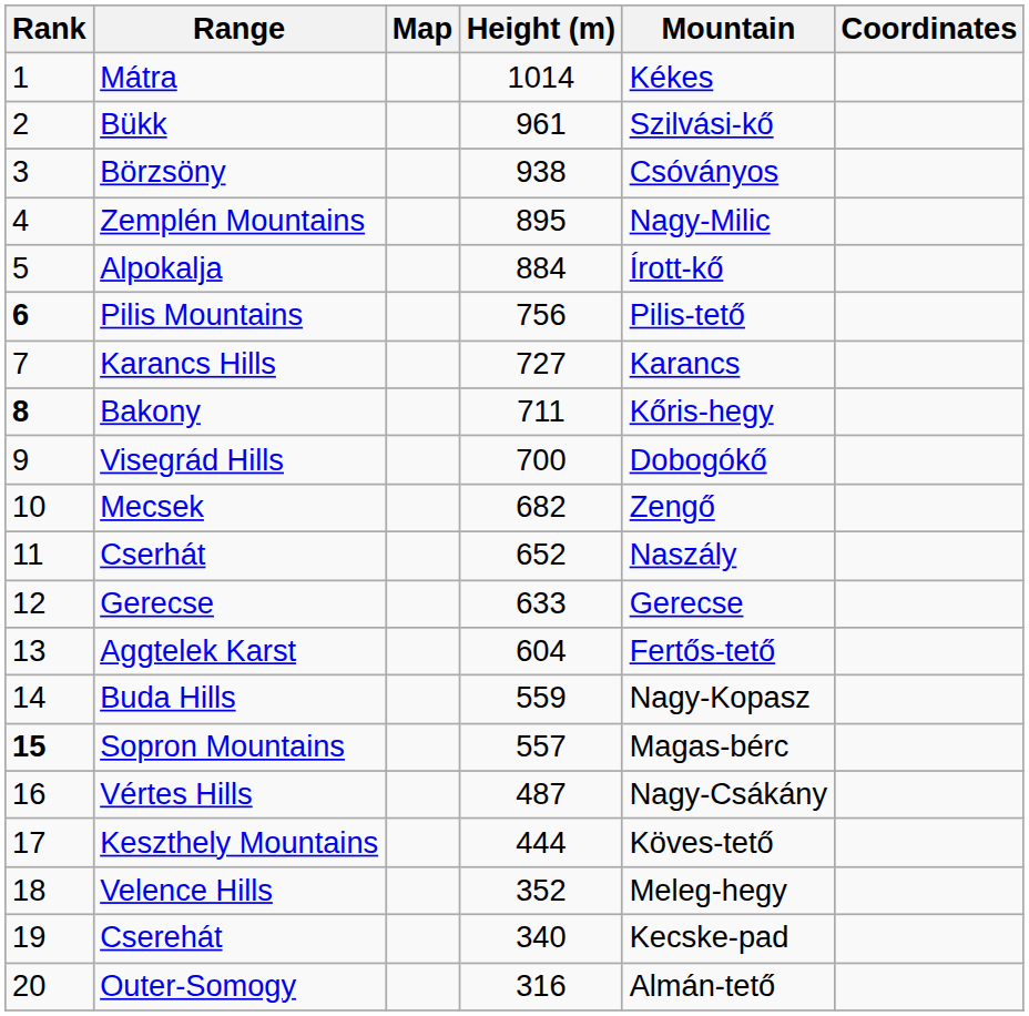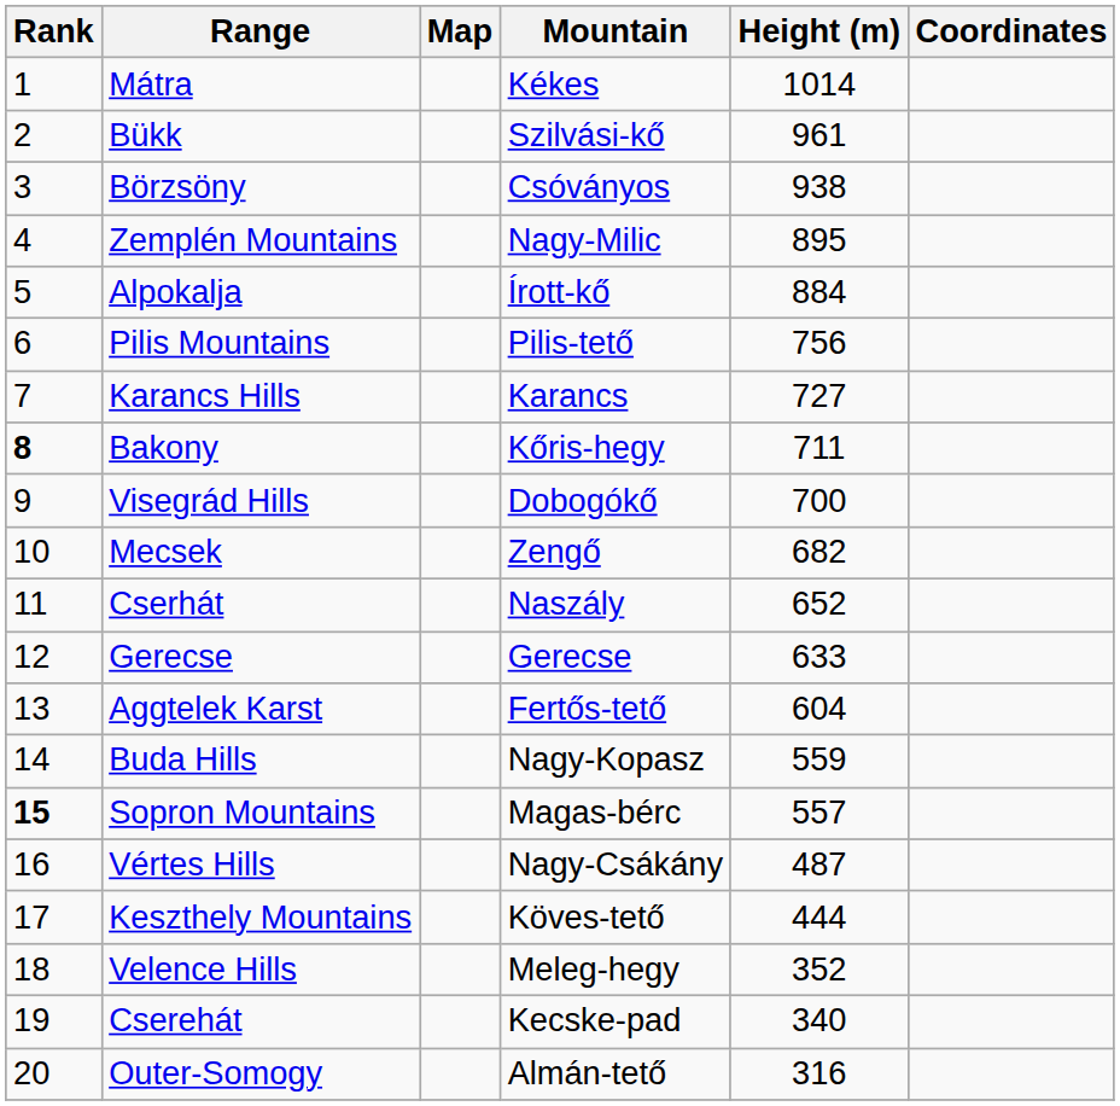columns swapped: Mountain <-> Height (m)
Pilis Mountains | Rank: bold -> normal
